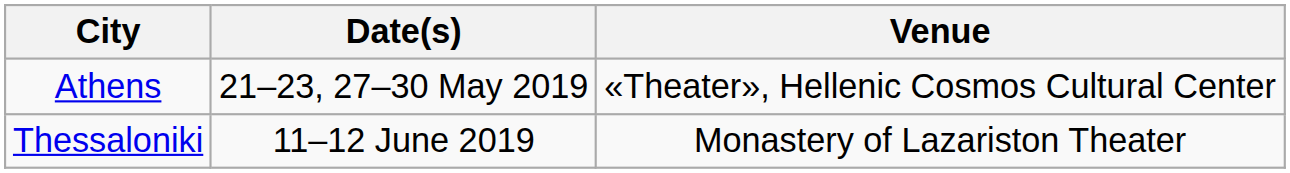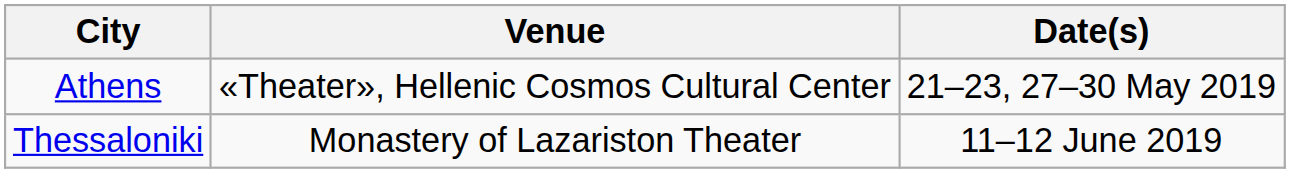columns swapped: Date(s) <-> Venue
